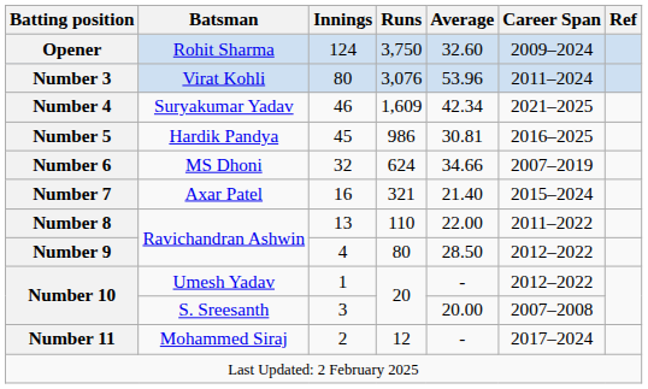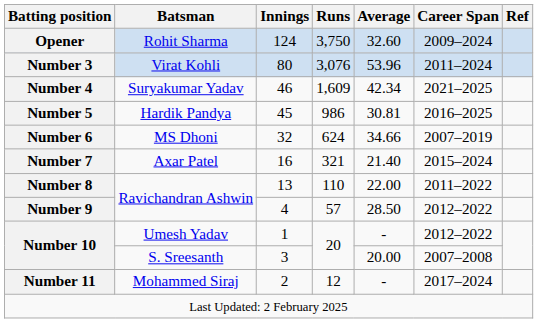Number 9 | Runs: 80 -> 57
